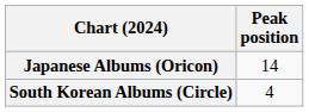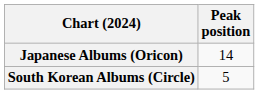South Korean Albums (Circle) | Peak position: 4 -> 5
